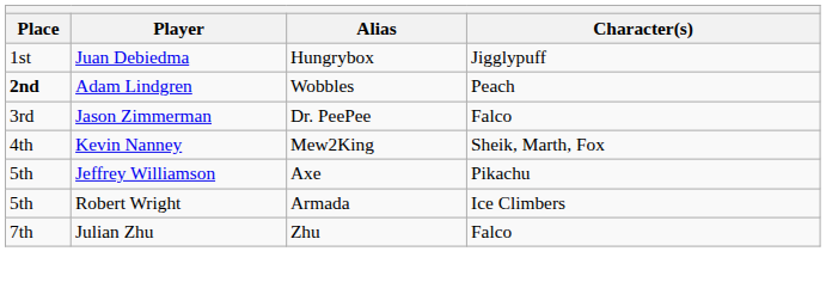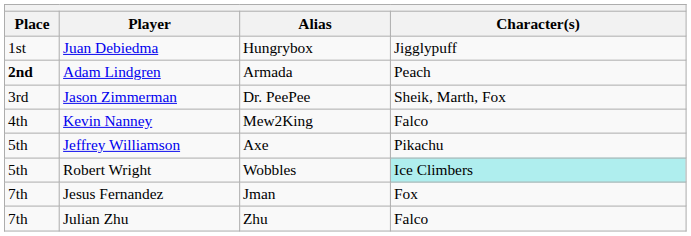Adam Lindgren | Alias: Wobbles -> Armada
Jason Zimmerman | Character(s): Falco -> Sheik, Marth, Fox
Kevin Nanney | Character(s): Sheik, Marth, Fox -> Falco
Robert Wright | Alias: Armada -> Wobbles
Robert Wright | Character(s): no background -> paleturquoise background
+ row: 7th | Jesus Fernandez | Jman | Fox
